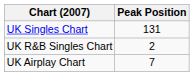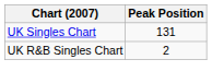- row: UK Airplay Chart | 7
